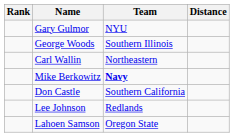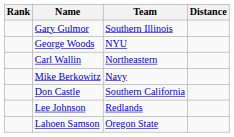Gary Gulmor | Team: NYU -> Southern Illinois
George Woods | Team: Southern Illinois -> NYU
Mike Berkowitz | Team: bold -> normal
